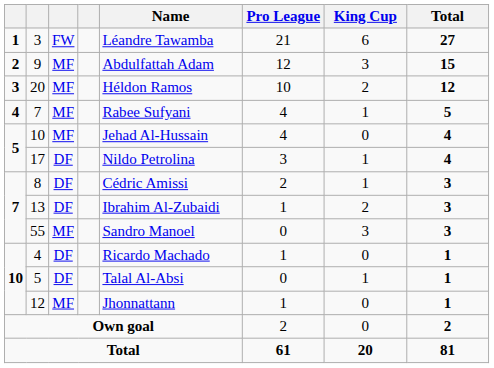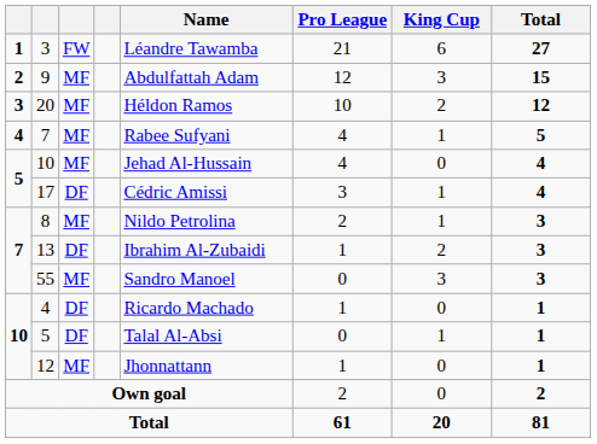17 | Name: Nildo Petrolina -> Cédric Amissi
8 | column 3: DF -> MF
8 | Name: Cédric Amissi -> Nildo Petrolina
